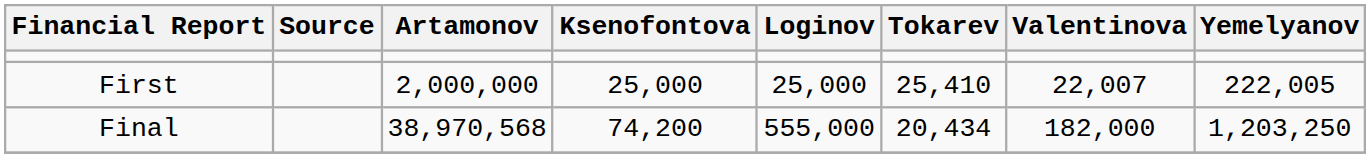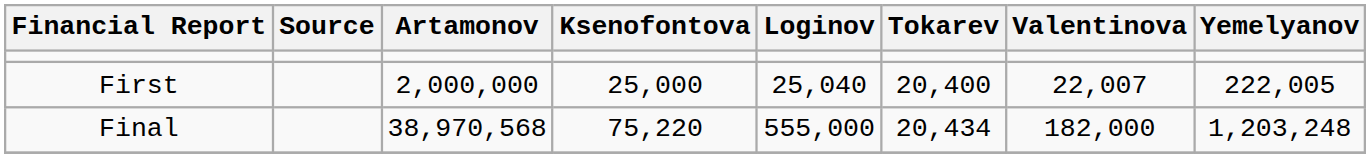First | Loginov: 25,000 -> 25,040
First | Tokarev: 25,410 -> 20,400
Final | Ksenofontova: 74,200 -> 75,220
Final | Yemelyanov: 1,203,250 -> 1,203,248
